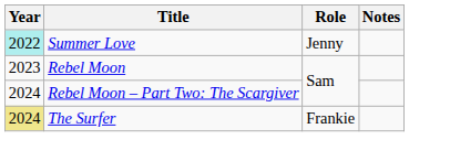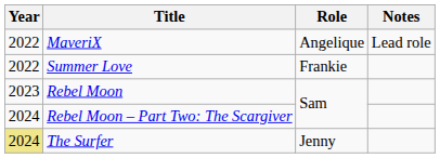+ row: 2022 | MaveriX | Angelique | Lead role
Summer Love | Year: paleturquoise background -> no background
Summer Love | Role: Jenny -> Frankie
The Surfer | Role: Frankie -> Jenny
